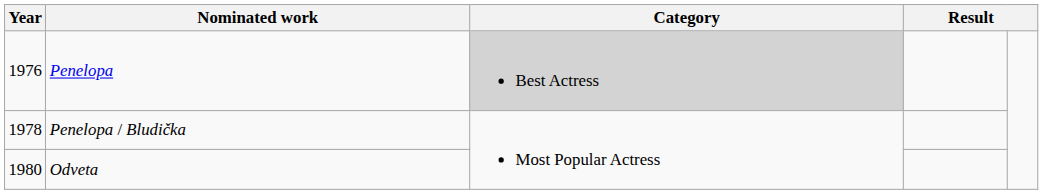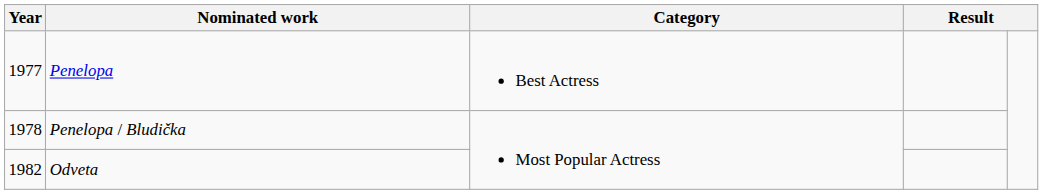Penelopa | Year: 1976 -> 1977
Penelopa | Category: lightgrey background -> no background
Odveta | Year: 1980 -> 1982
